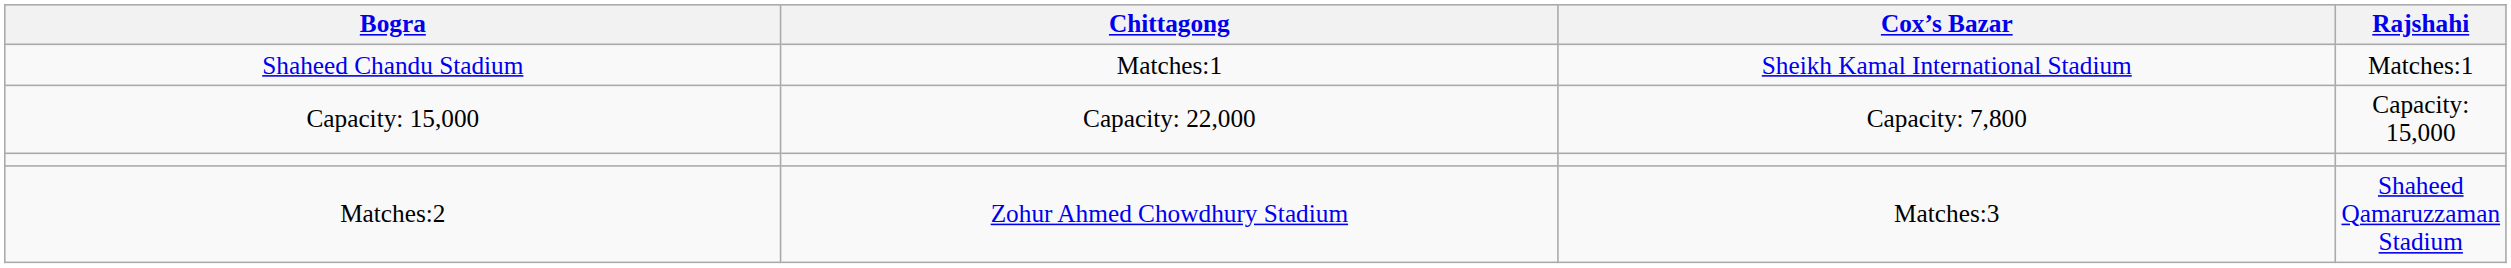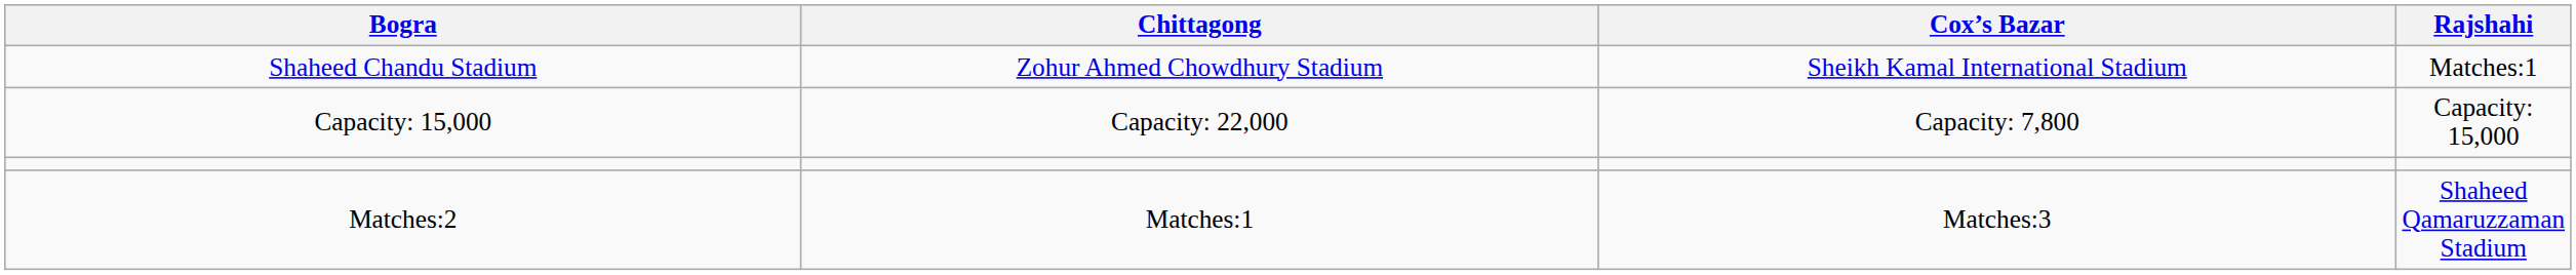Shaheed Chandu Stadium | Chittagong: Matches:1 -> Zohur Ahmed Chowdhury Stadium
Matches:2 | Chittagong: Zohur Ahmed Chowdhury Stadium -> Matches:1
